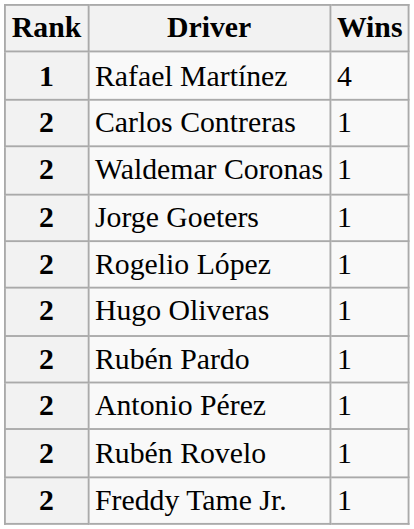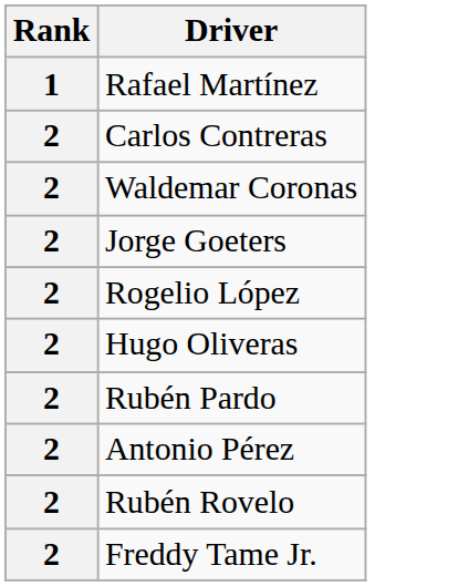- column: Wins | 4 | 1 | 1 | 1 | 1 | 1 | 1 | 1 | 1 | 1
